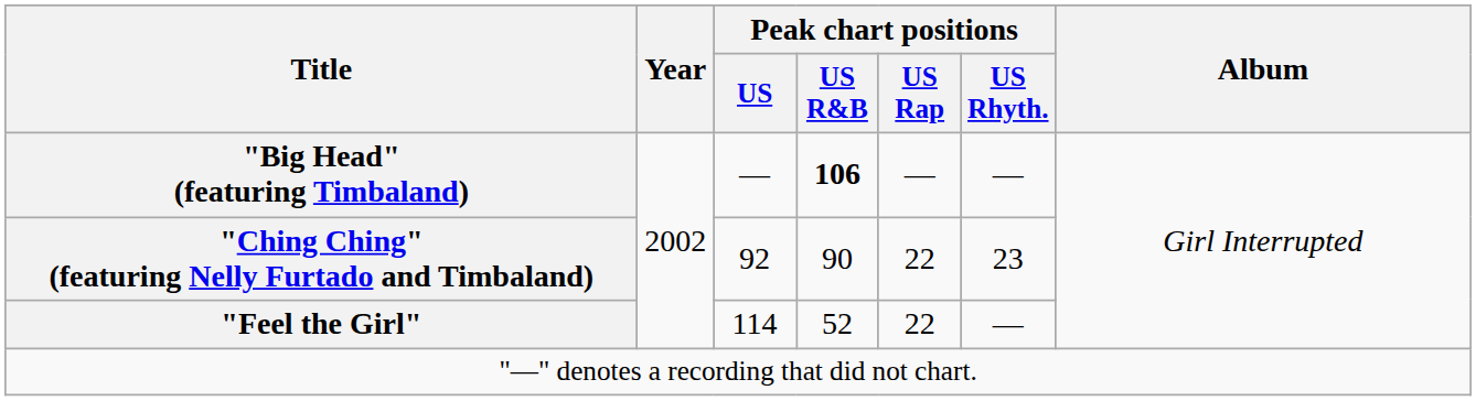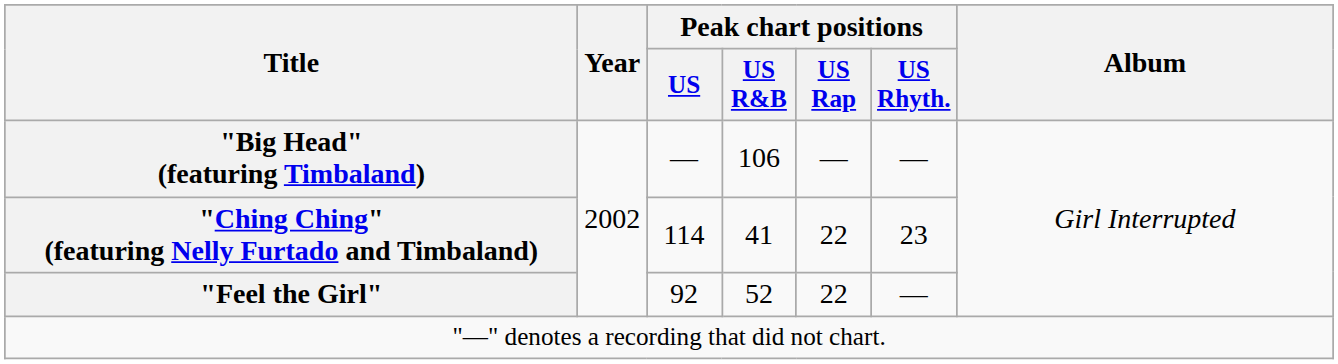"Big Head" (featuring Timbaland) | Peak chart positions / US R&B: bold -> normal
"Ching Ching" (featuring Nelly Furtado and Timbaland) | Peak chart positions / US: 92 -> 114
"Ching Ching" (featuring Nelly Furtado and Timbaland) | Peak chart positions / US R&B: 90 -> 41
"Feel the Girl" | Peak chart positions / US: 114 -> 92
